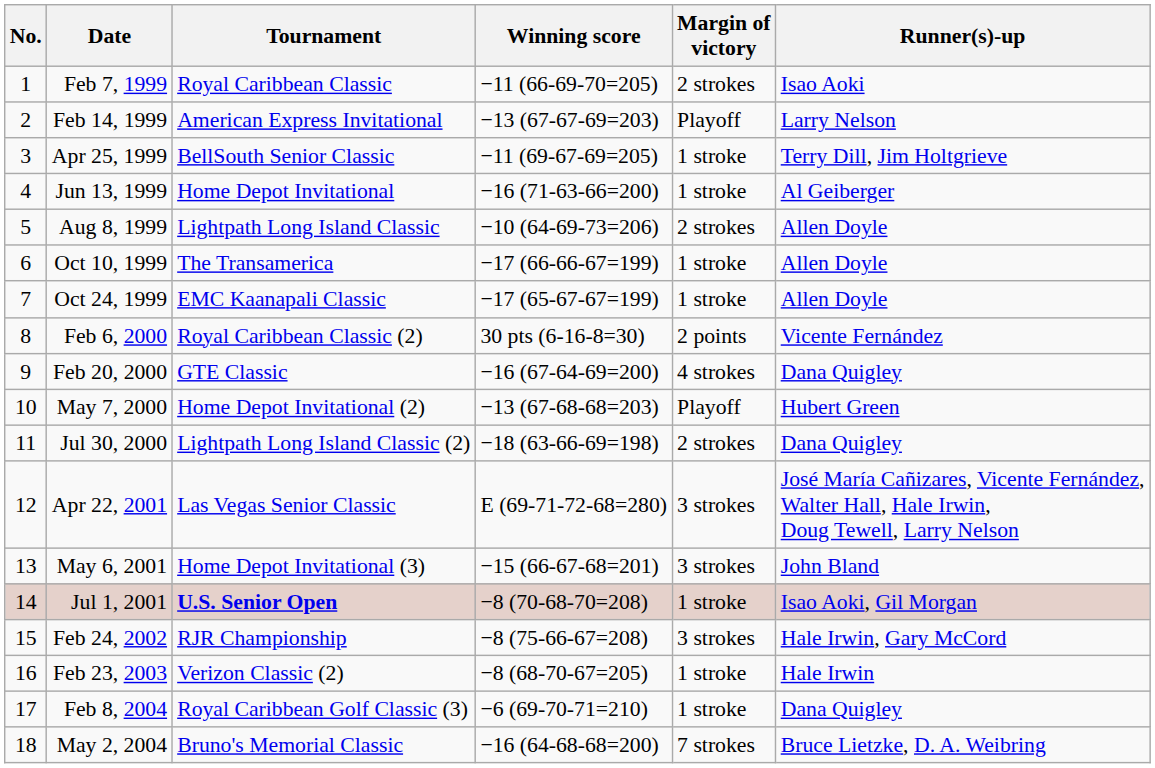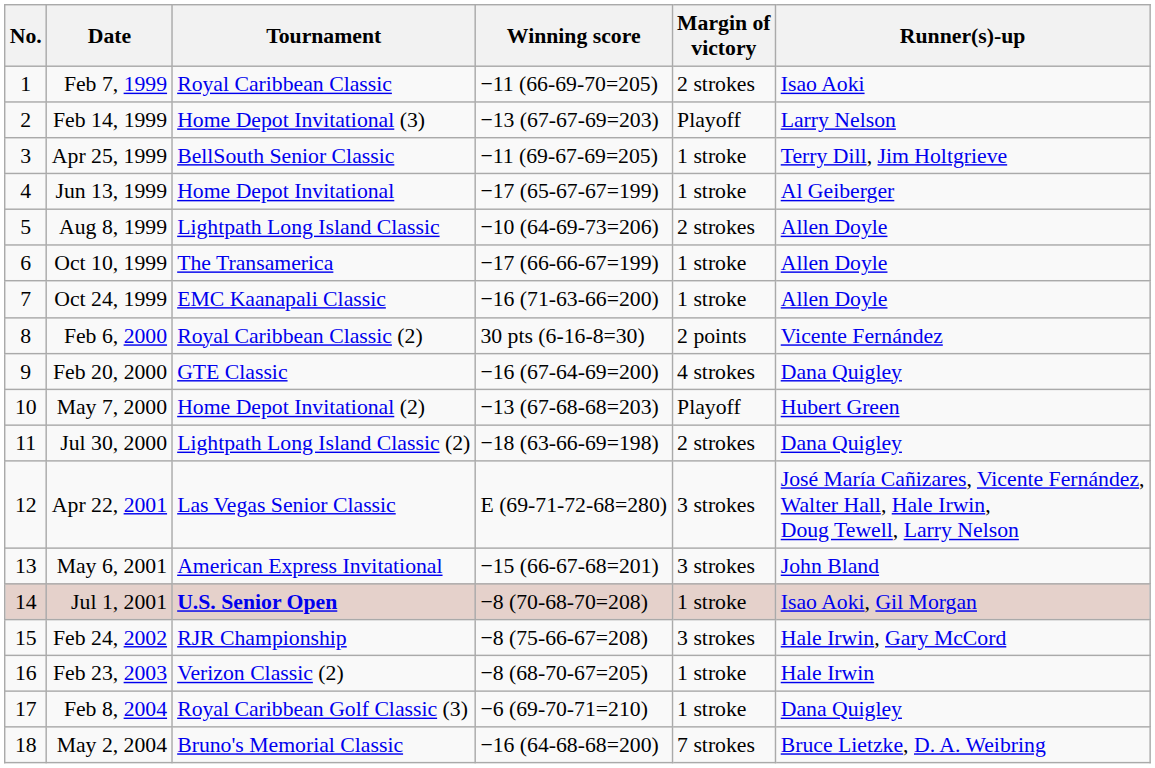Feb 14, 1999 | Tournament: American Express Invitational -> Home Depot Invitational (3)
Jun 13, 1999 | Winning score: −16 (71-63-66=200) -> −17 (65-67-67=199)
Oct 24, 1999 | Winning score: −17 (65-67-67=199) -> −16 (71-63-66=200)
May 6, 2001 | Tournament: Home Depot Invitational (3) -> American Express Invitational
